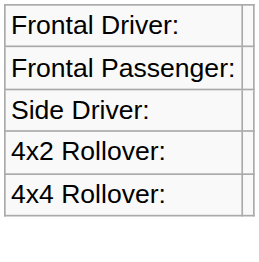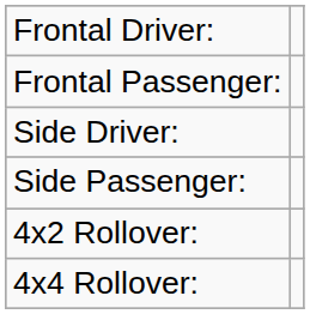+ row: Side Passenger:
